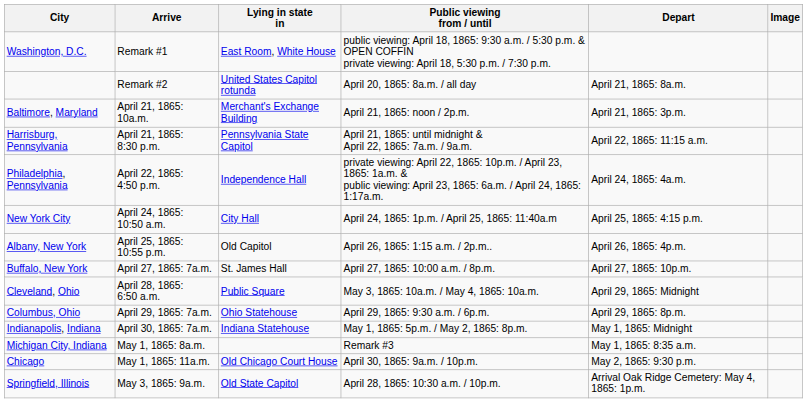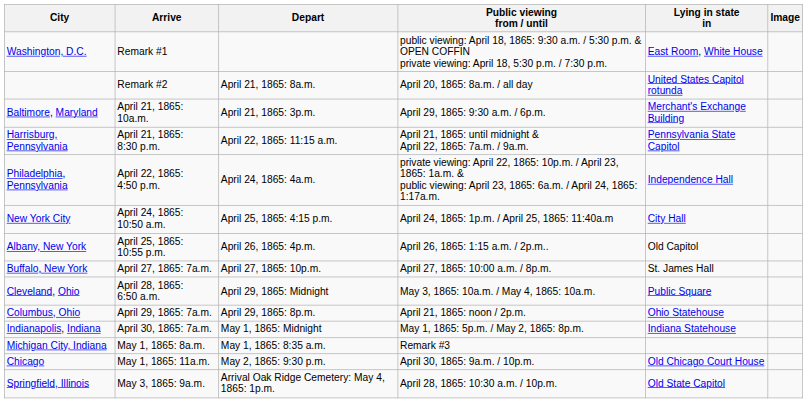columns swapped: Lying in state in <-> Depart
Baltimore, Maryland | Public viewing from / until: April 21, 1865: noon / 2p.m. -> April 29, 1865: 9:30 a.m. / 6p.m.
Columbus, Ohio | Public viewing from / until: April 29, 1865: 9:30 a.m. / 6p.m. -> April 21, 1865: noon / 2p.m.
